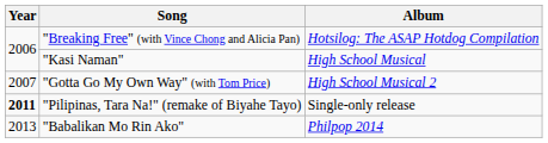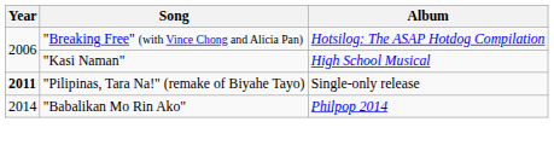- row: 2007 | "Gotta Go My Own Way" (with Tom Price) | High School Musical 2
"Babalikan Mo Rin Ako" | Year: 2013 -> 2014
